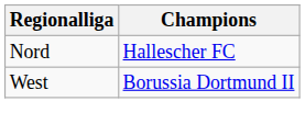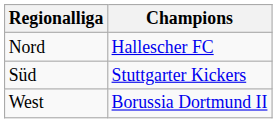+ row: Süd | Stuttgarter Kickers
